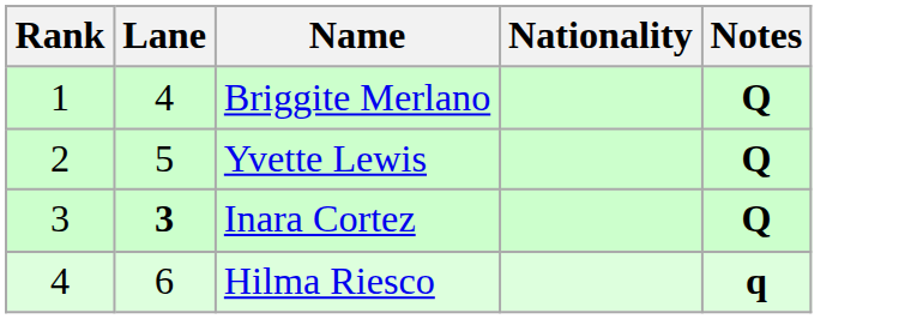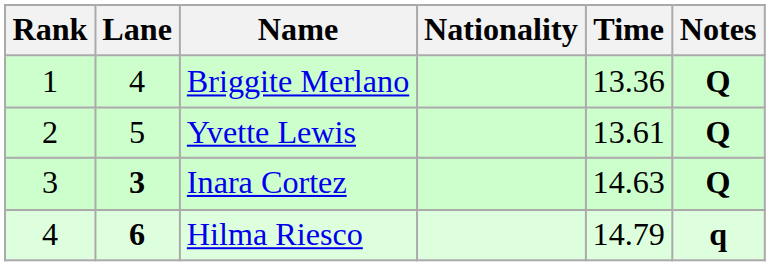+ column: Time | 13.36 | 13.61 | 14.63 | 14.79
Hilma Riesco | Lane: normal -> bold
